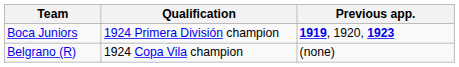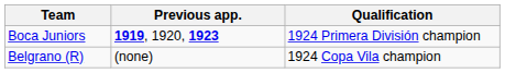columns swapped: Qualification <-> Previous app.
